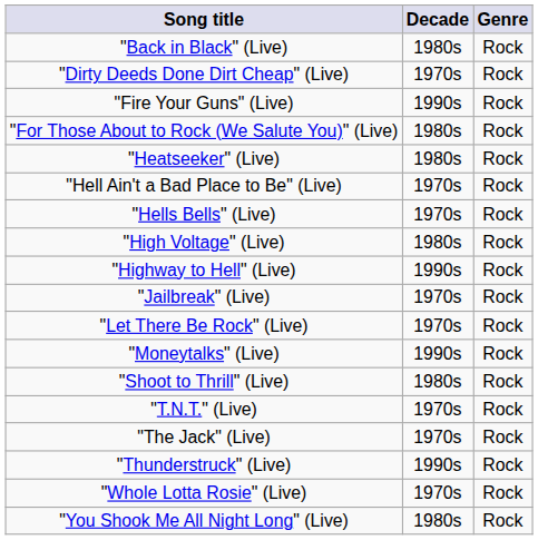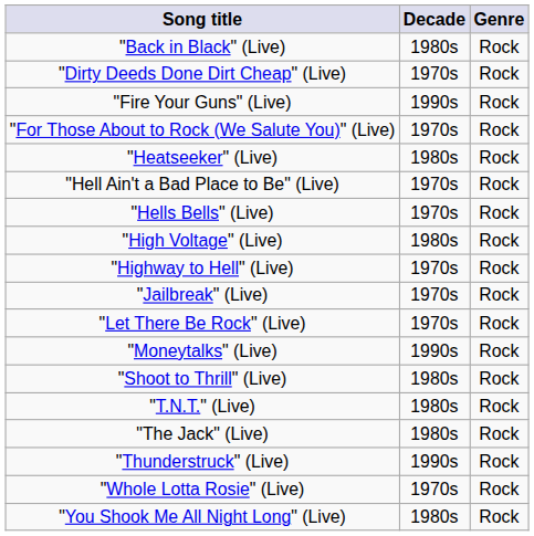"For Those About to Rock (We Salute You)" (Live) | Decade: 1980s -> 1970s
"Highway to Hell" (Live) | Decade: 1990s -> 1970s
"T.N.T." (Live) | Decade: 1970s -> 1980s
"The Jack" (Live) | Decade: 1970s -> 1980s
